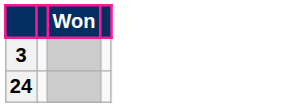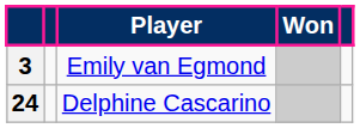+ column: Player | Emily van Egmond | Delphine Cascarino
